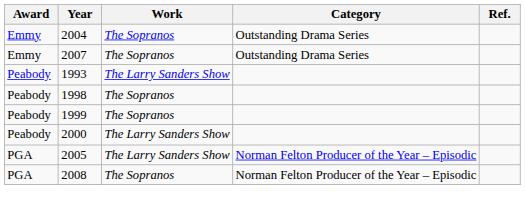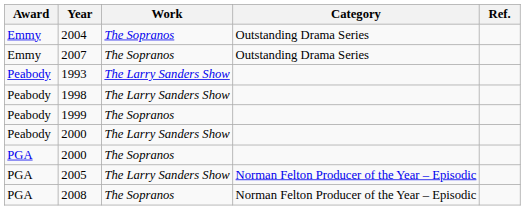1998 | Work: The Sopranos -> The Larry Sanders Show
+ row: PGA | 2000 | The Sopranos
